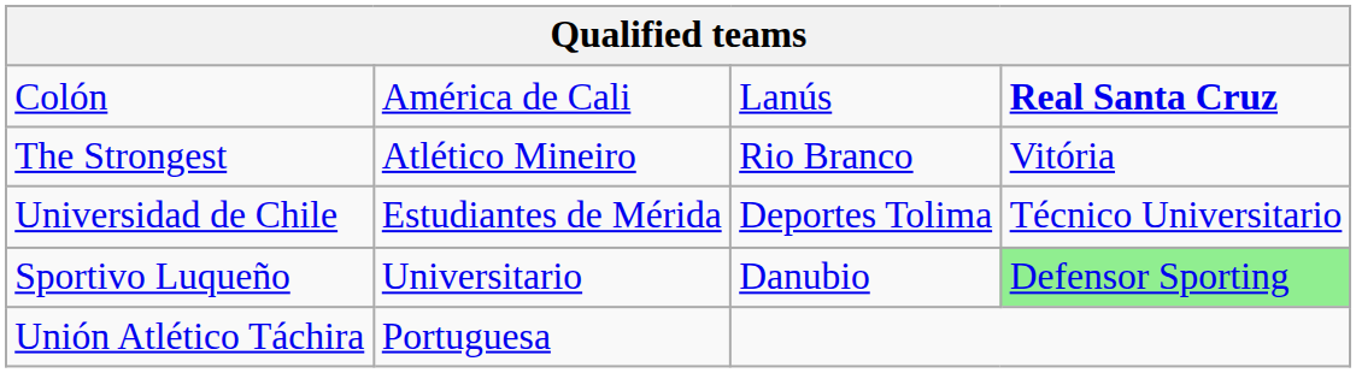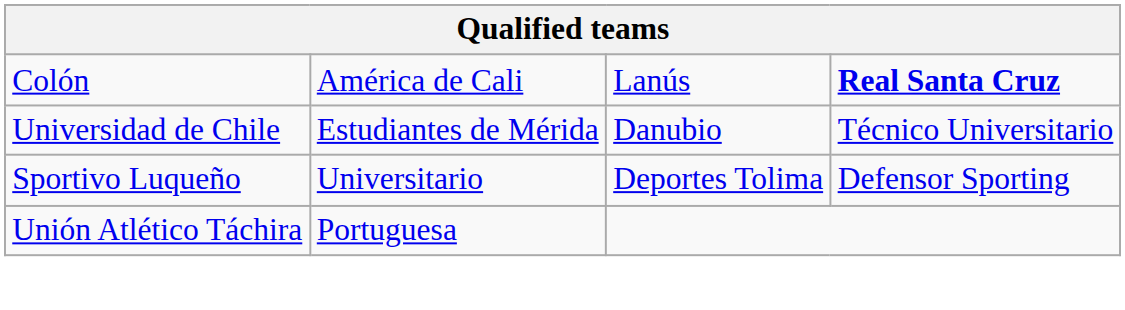- row: The Strongest | Atlético Mineiro | Rio Branco | Vitória
Universidad de Chile | column 3: Deportes Tolima -> Danubio
Sportivo Luqueño | column 3: Danubio -> Deportes Tolima
Sportivo Luqueño | column 4: lightgreen background -> no background
